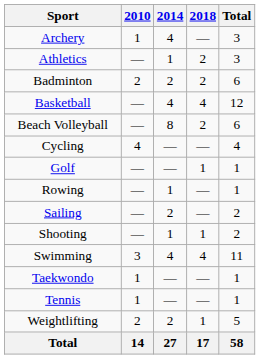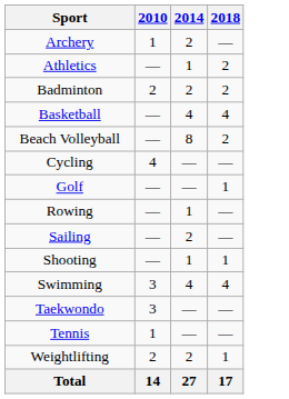- column: Total | 3 | 3 | 6 | 12 | 6 | 4 | 1 | 1 | 2 | 2 | 11 | 1 | 1 | 5 | 58
Archery | 2014: 4 -> 2
Taekwondo | 2010: 1 -> 3
